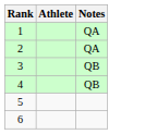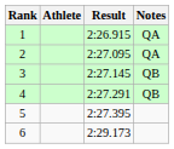+ column: Result | 2:26.915 | 2:27.095 | 2:27.145 | 2:27.291 | 2:27.395 | 2:29.173
